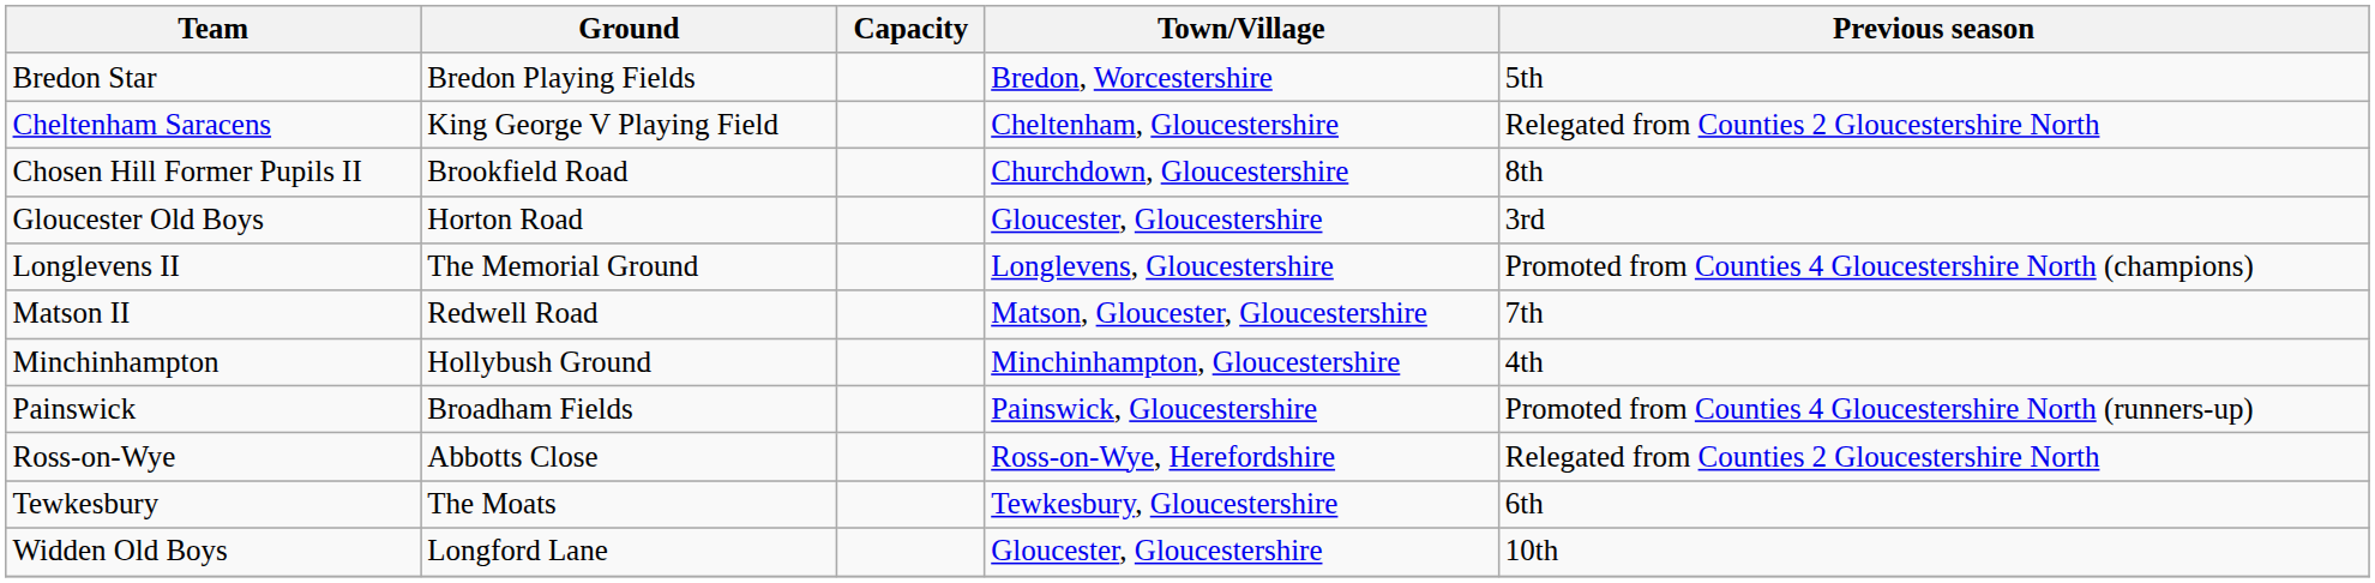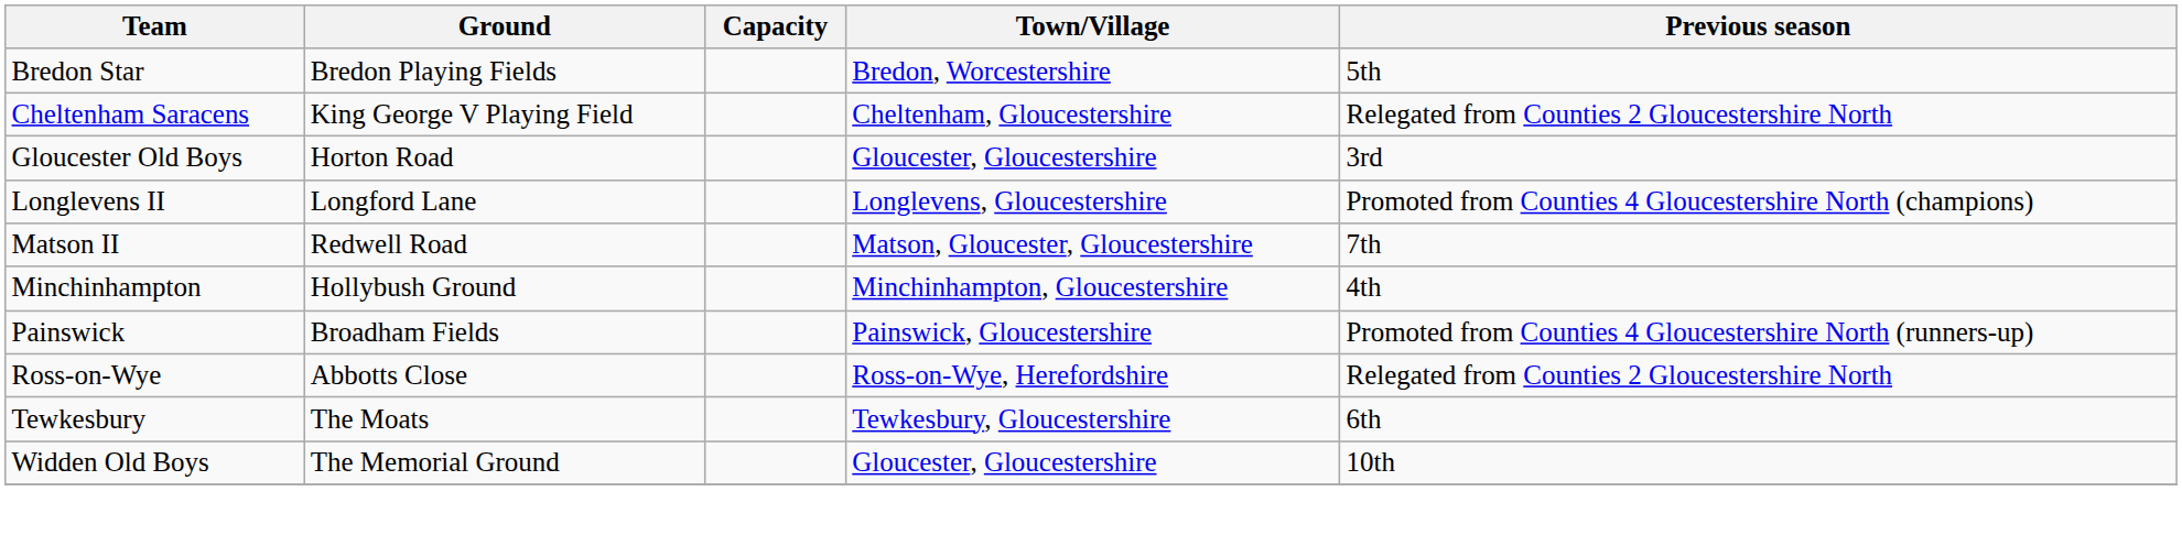- row: Chosen Hill Former Pupils II | Brookfield Road | Churchdown, Gloucestershire | 8th
Longlevens II | Ground: The Memorial Ground -> Longford Lane
Widden Old Boys | Ground: Longford Lane -> The Memorial Ground
